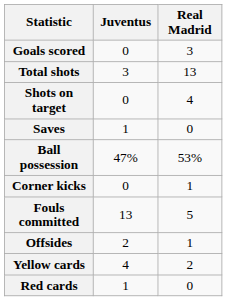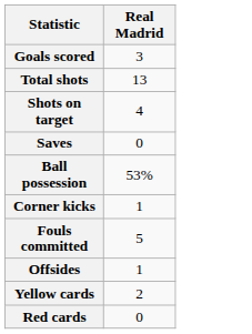- column: Juventus | 0 | 3 | 0 | 1 | 47% | 0 | 13 | 2 | 4 | 1
